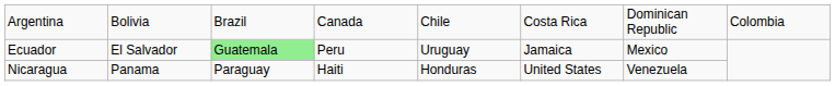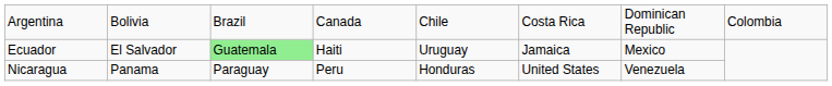Ecuador | column 4: Peru -> Haiti
Nicaragua | column 4: Haiti -> Peru
